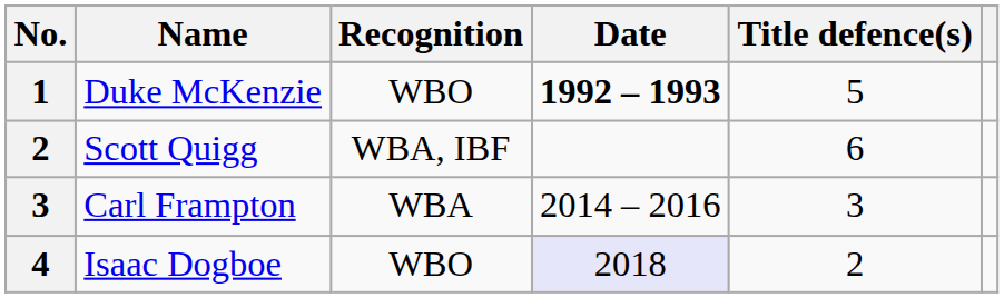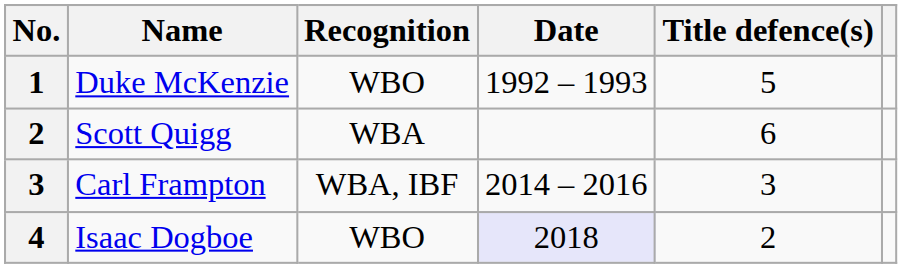Duke McKenzie | Date: bold -> normal
Scott Quigg | Recognition: WBA, IBF -> WBA
Carl Frampton | Recognition: WBA -> WBA, IBF
